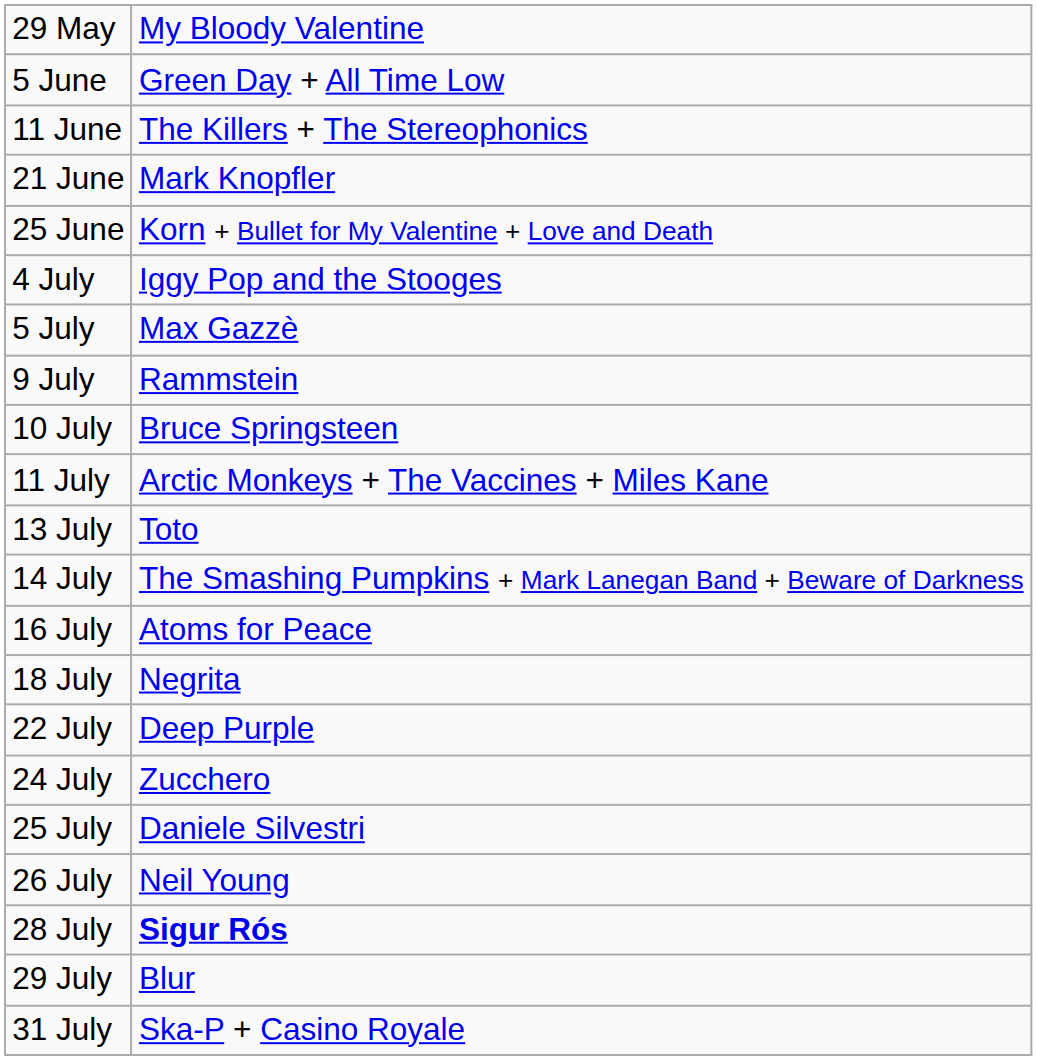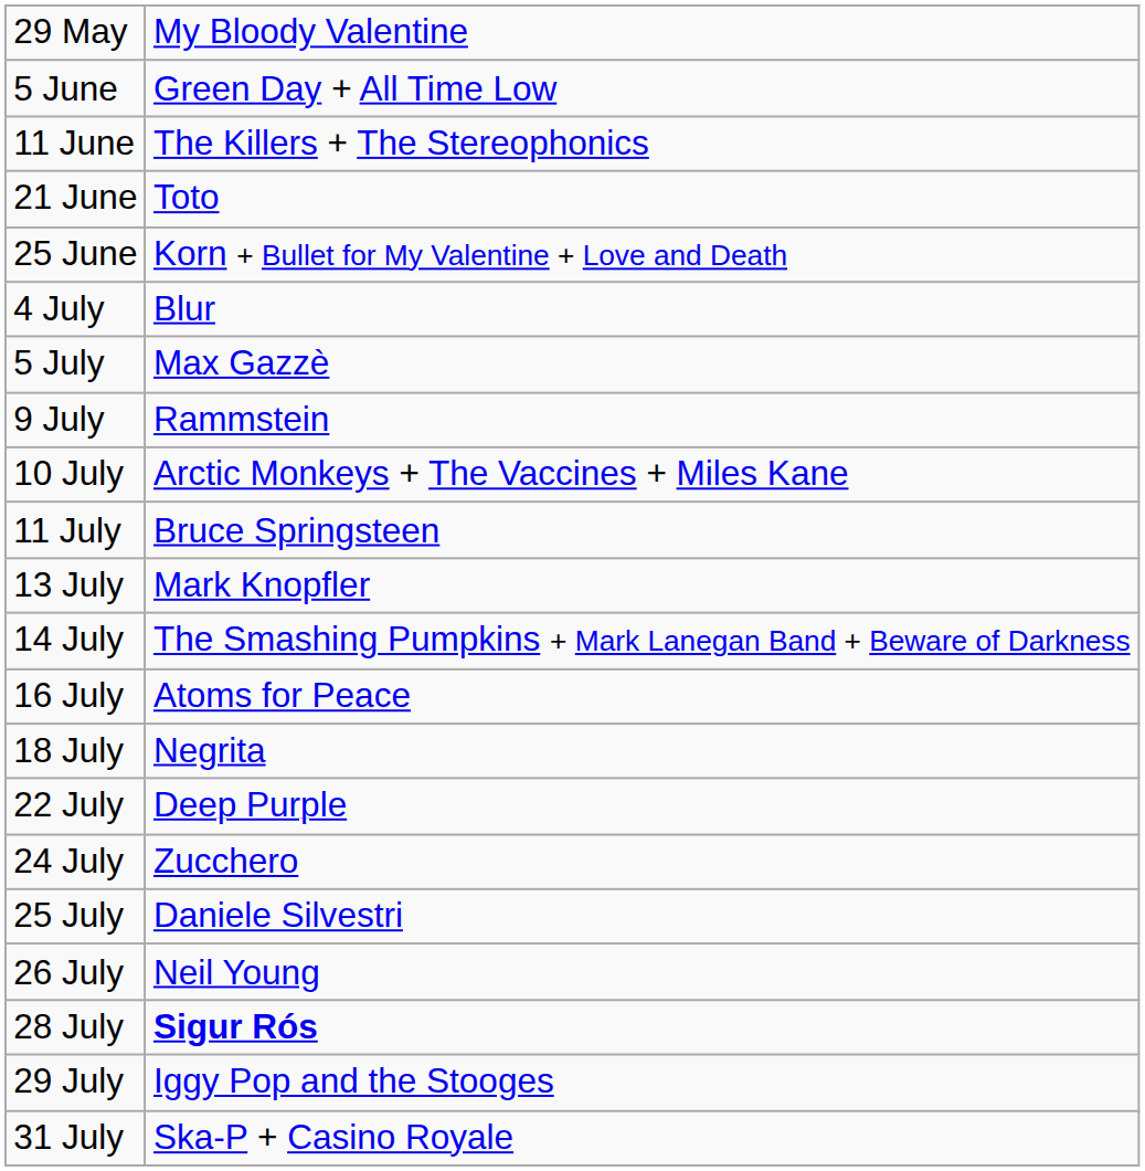21 June | column 2: Mark Knopfler -> Toto
4 July | column 2: Iggy Pop and the Stooges -> Blur
10 July | column 2: Bruce Springsteen -> Arctic Monkeys + The Vaccines + Miles Kane
11 July | column 2: Arctic Monkeys + The Vaccines + Miles Kane -> Bruce Springsteen
13 July | column 2: Toto -> Mark Knopfler
29 July | column 2: Blur -> Iggy Pop and the Stooges
